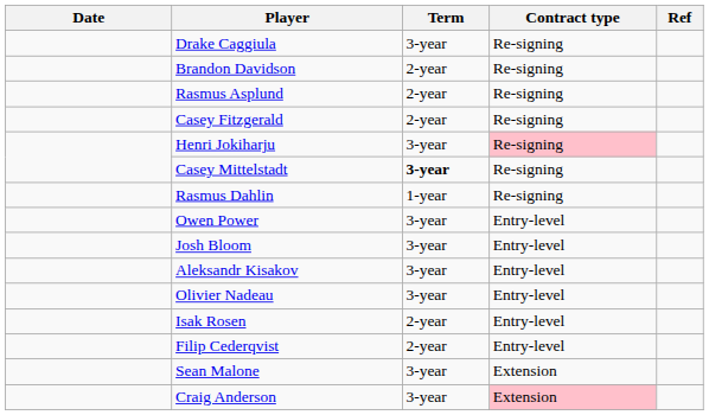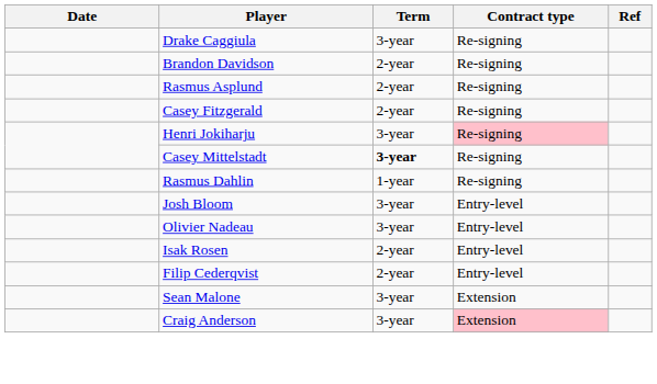- row: Owen Power | 3-year | Entry-level
- row: Aleksandr Kisakov | 3-year | Entry-level
